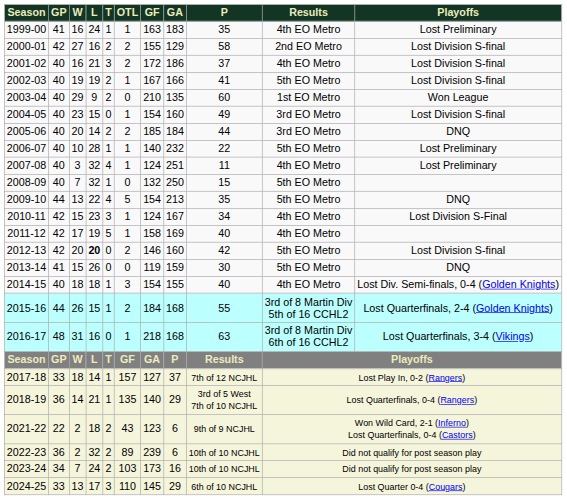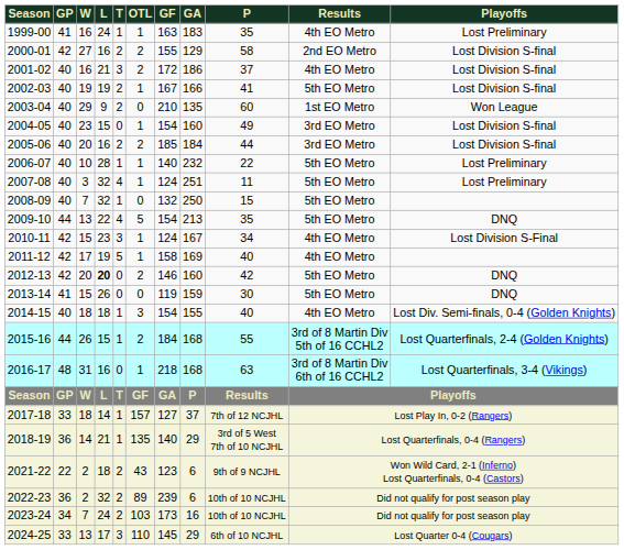2005-06 | L: 14 -> 16
2005-06 | Playoffs: DNQ -> Lost Division S-final
2007-08 | Results: 4th EO Metro -> 5th EO Metro
2012-13 | Playoffs: Lost Division S-final -> DNQ
